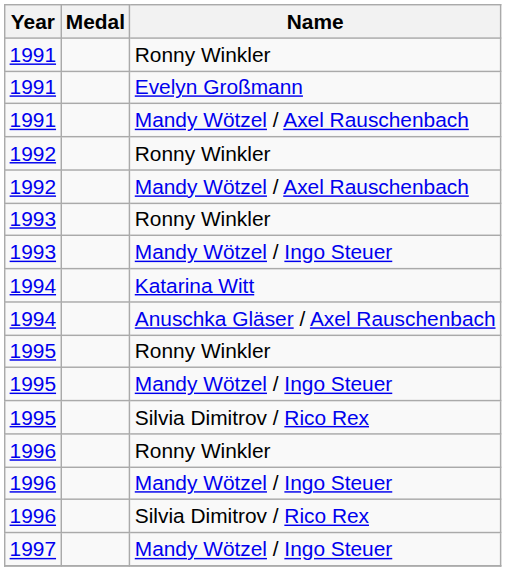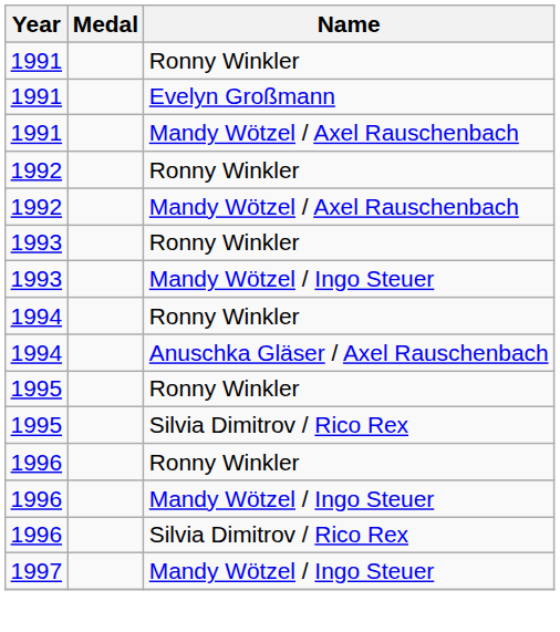+ row: 1994 | Ronny Winkler
- row: 1994 | Katarina Witt
- row: 1995 | Mandy Wötzel / Ingo Steuer
